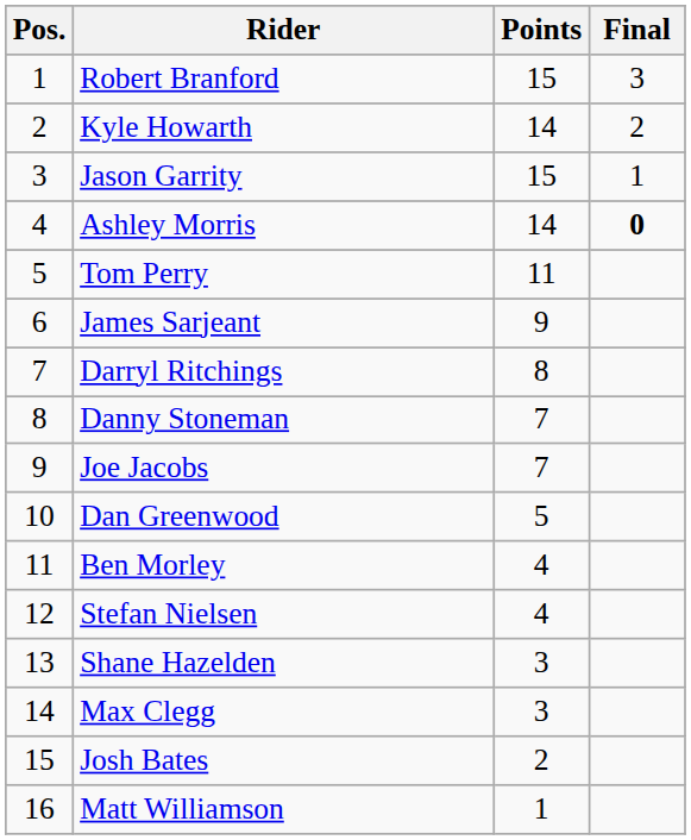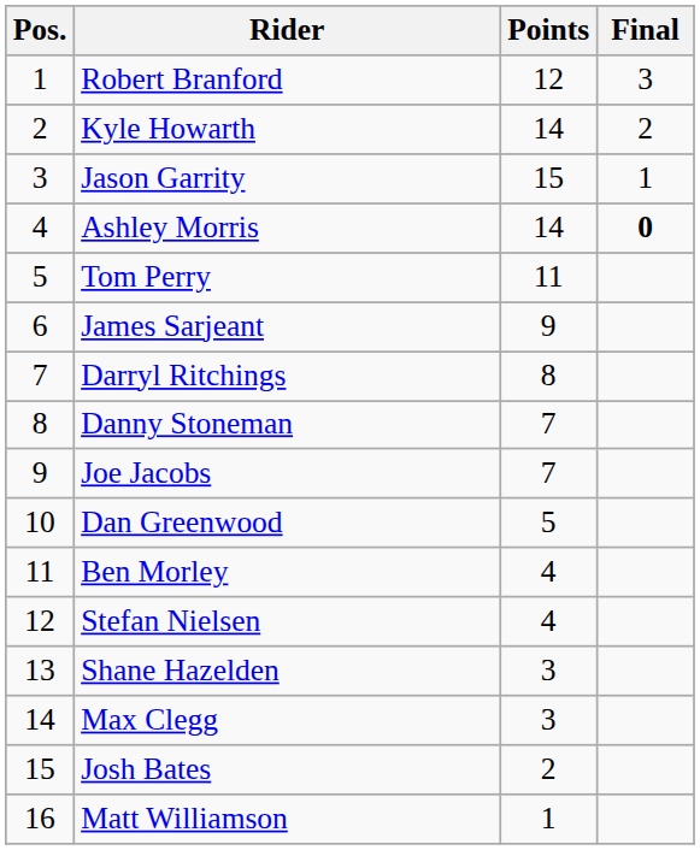Robert Branford | Points: 15 -> 12
